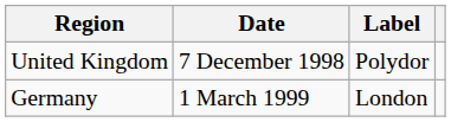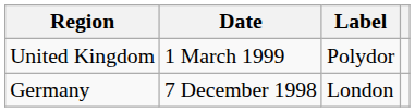United Kingdom | Date: 7 December 1998 -> 1 March 1999
Germany | Date: 1 March 1999 -> 7 December 1998
